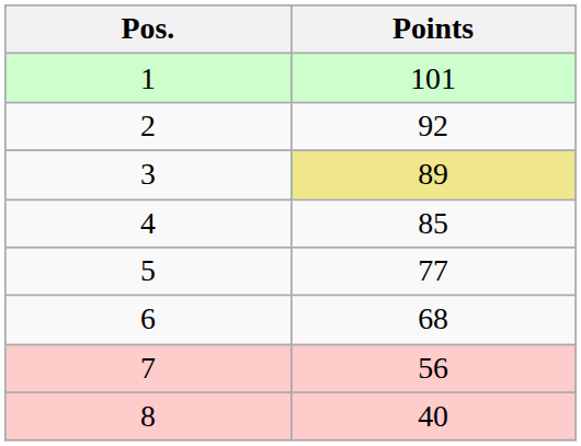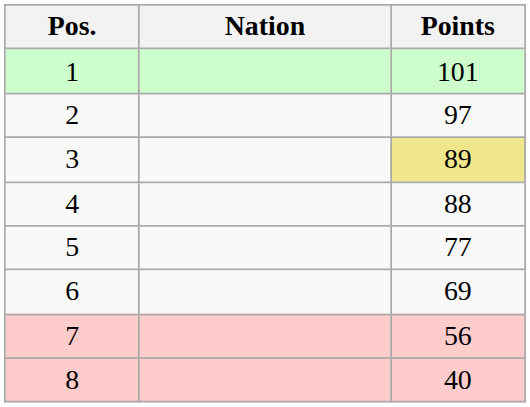+ column: Nation
2 | Points: 92 -> 97
4 | Points: 85 -> 88
6 | Points: 68 -> 69
